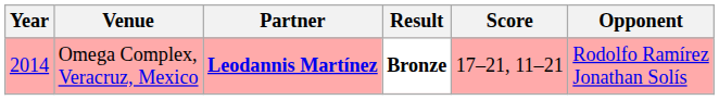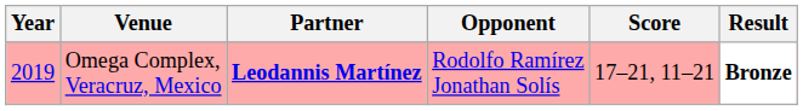columns swapped: Opponent <-> Result
Omega Complex, Veracruz, Mexico | Year: 2014 -> 2019
